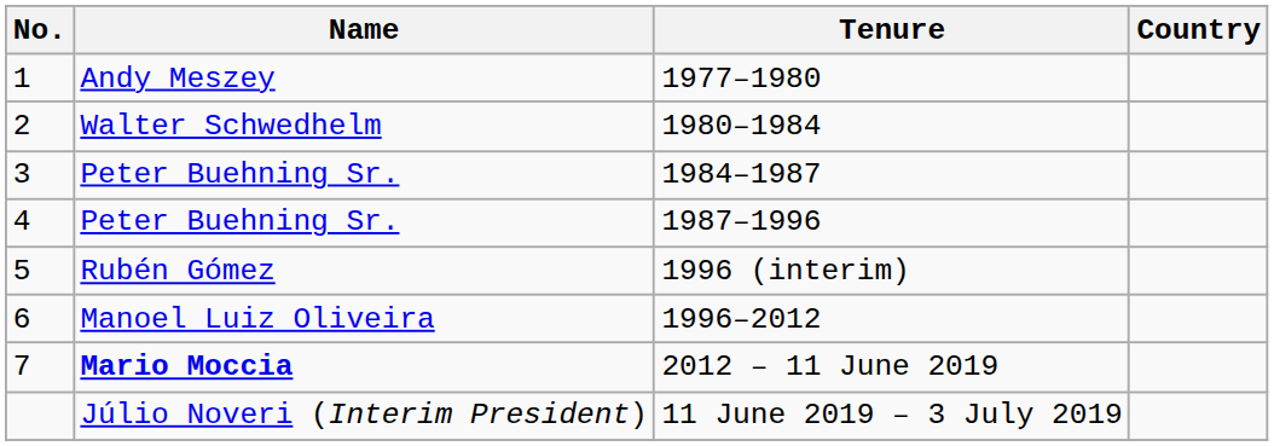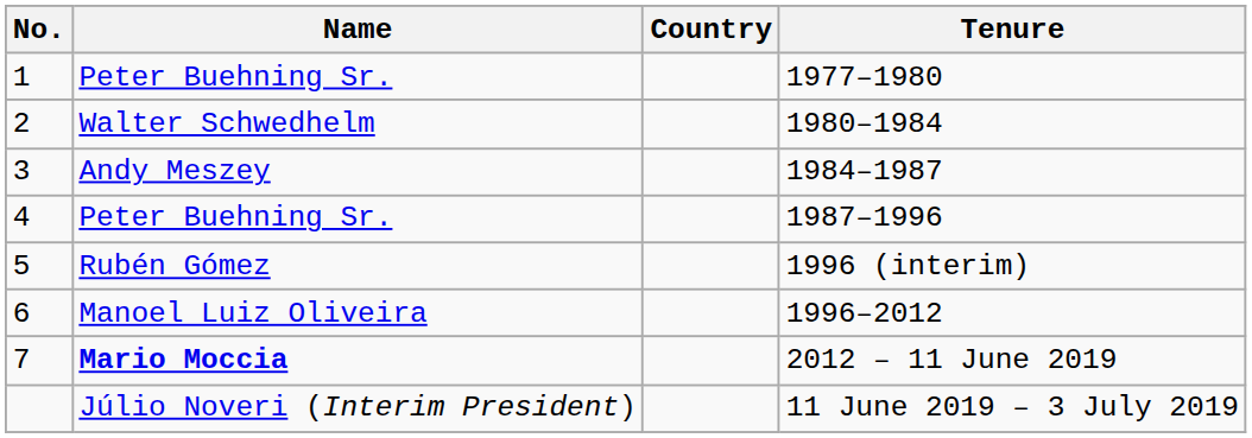columns swapped: Country <-> Tenure
1 | Name: Andy Meszey -> Peter Buehning Sr.
3 | Name: Peter Buehning Sr. -> Andy Meszey
